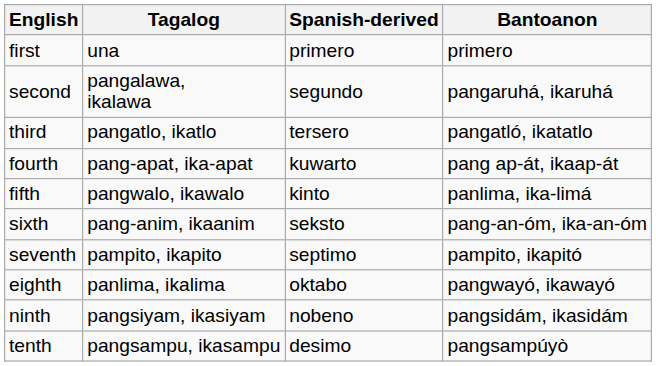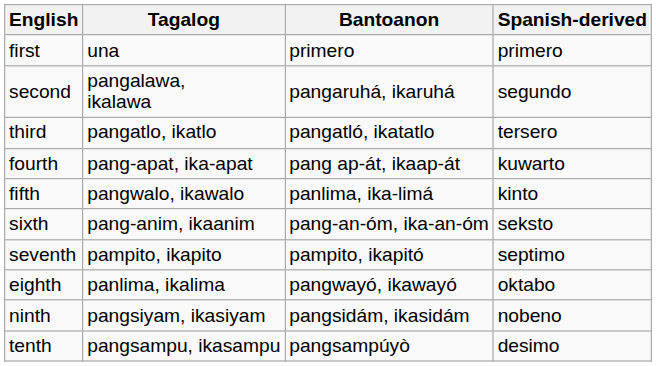columns swapped: Bantoanon <-> Spanish-derived
